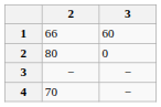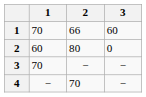+ column: 1 | 70 | 60 | 70 | −
